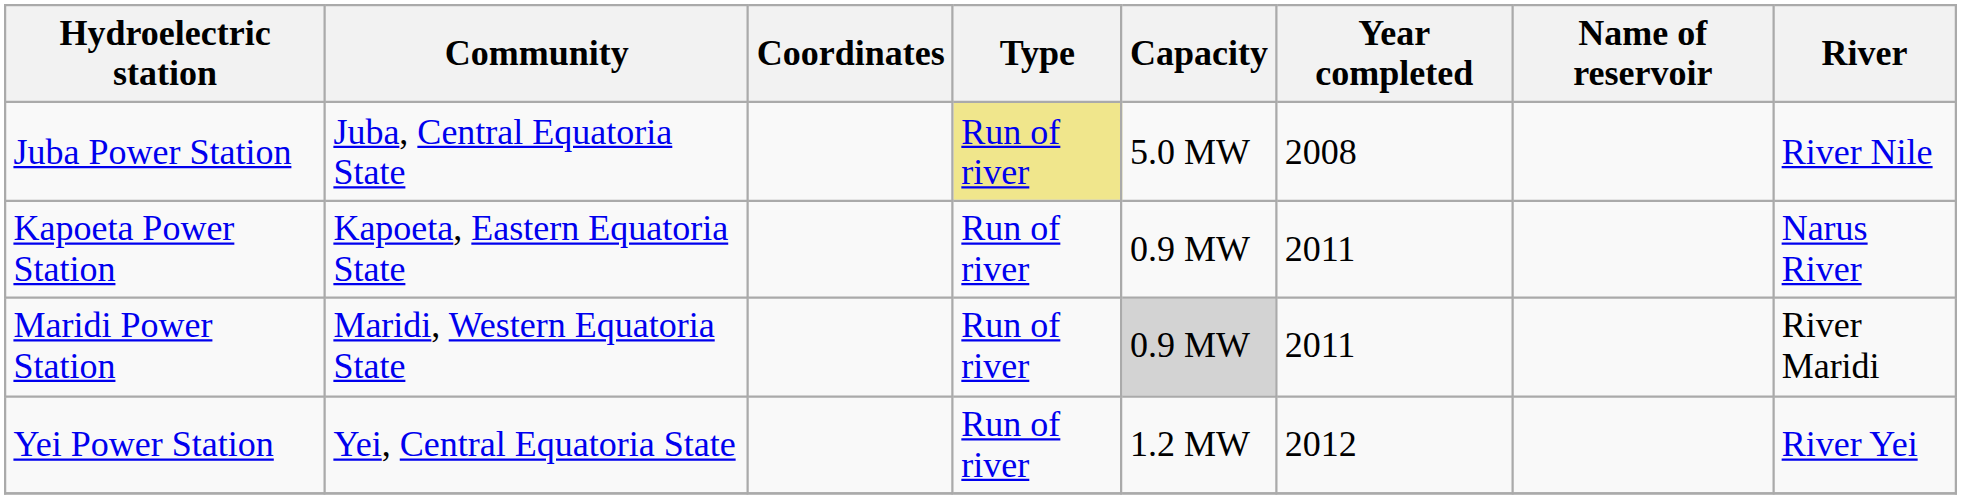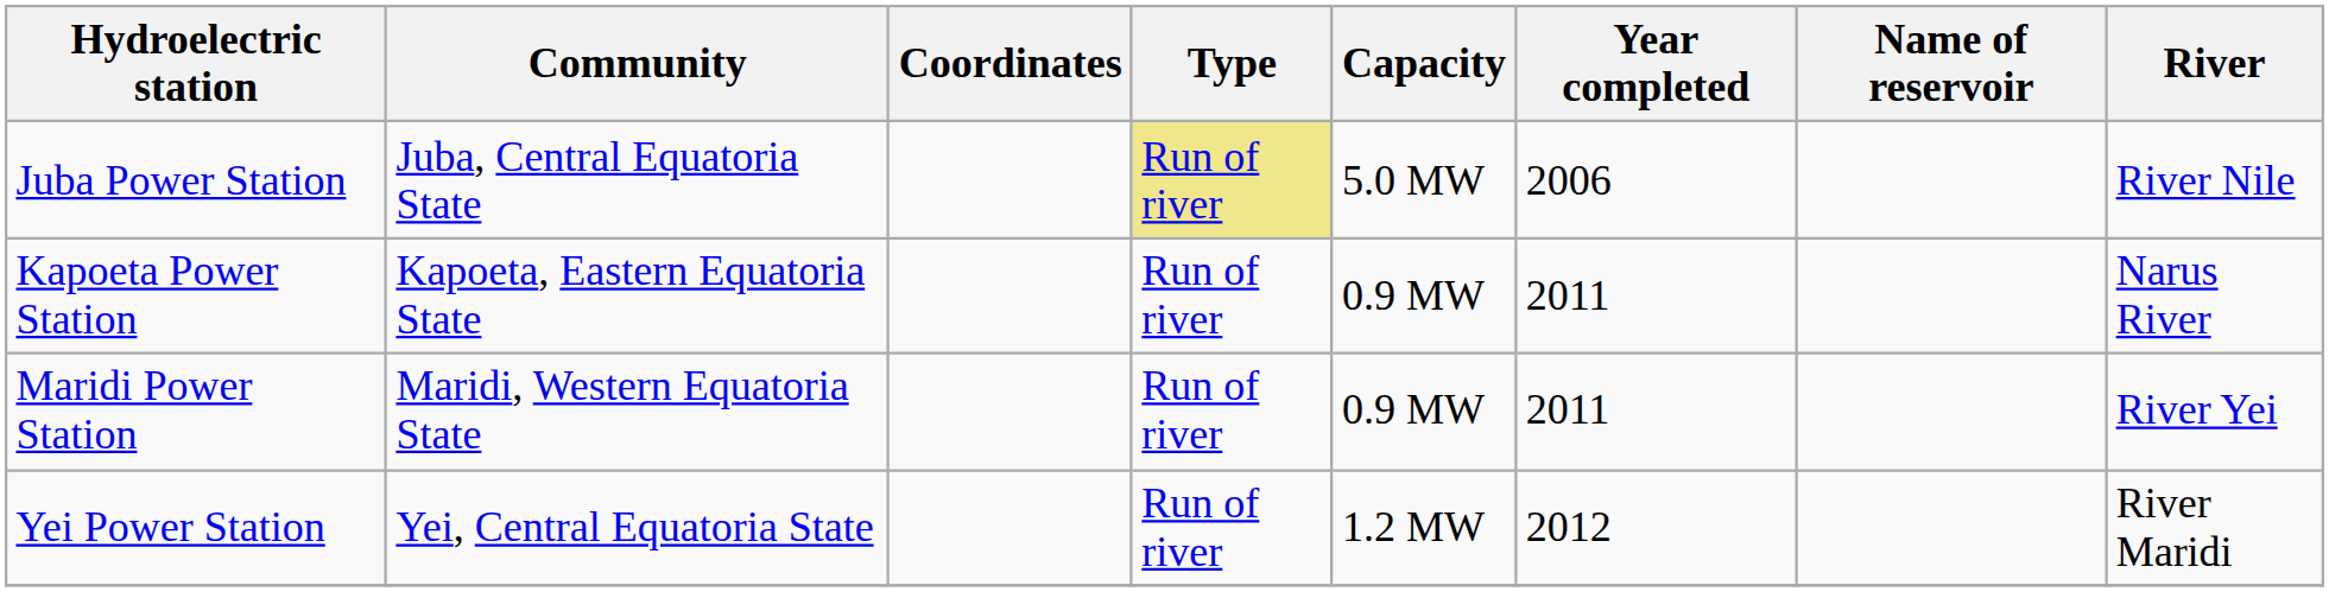Juba Power Station | Year completed: 2008 -> 2006
Maridi Power Station | Capacity: lightgrey background -> no background
Maridi Power Station | River: River Maridi -> River Yei
Yei Power Station | River: River Yei -> River Maridi
